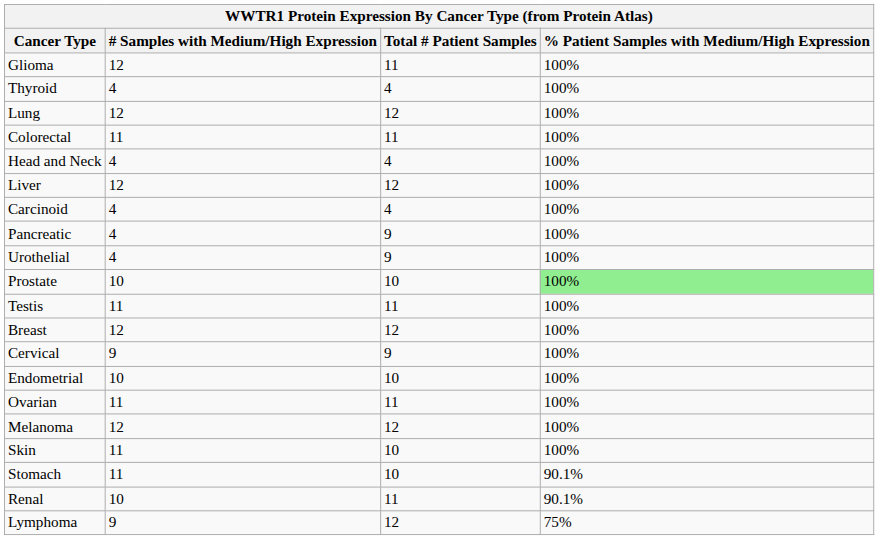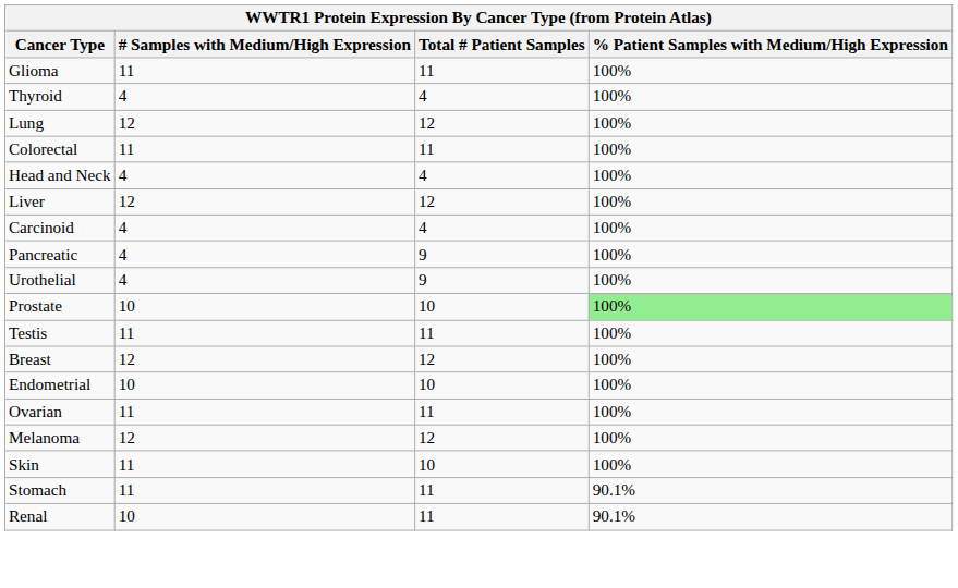Glioma | # Samples with Medium/High Expression: 12 -> 11
- row: Cervical | 9 | 9 | 100%
Stomach | Total # Patient Samples: 10 -> 11
- row: Lymphoma | 9 | 12 | 75%
